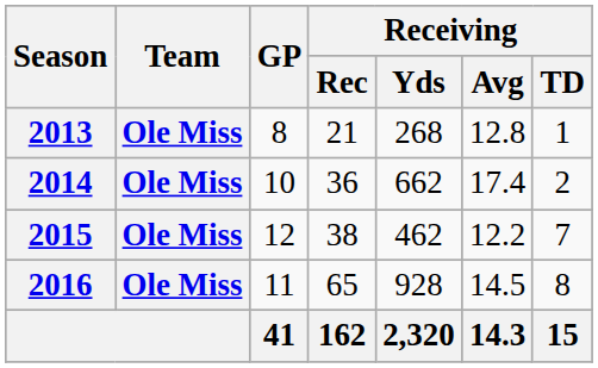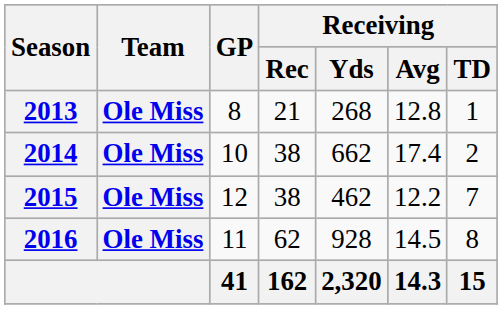2014 | Receiving / Rec: 36 -> 38
2016 | Receiving / Rec: 65 -> 62
